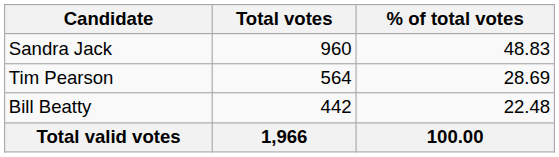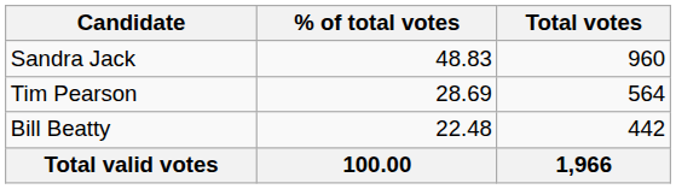columns swapped: Total votes <-> % of total votes
